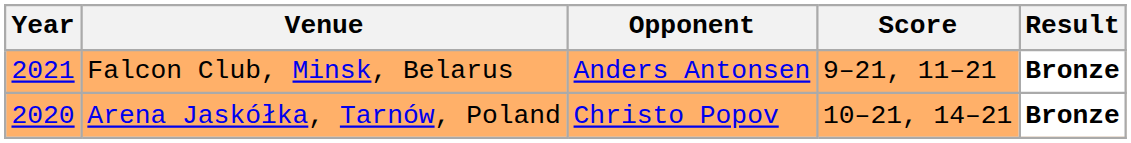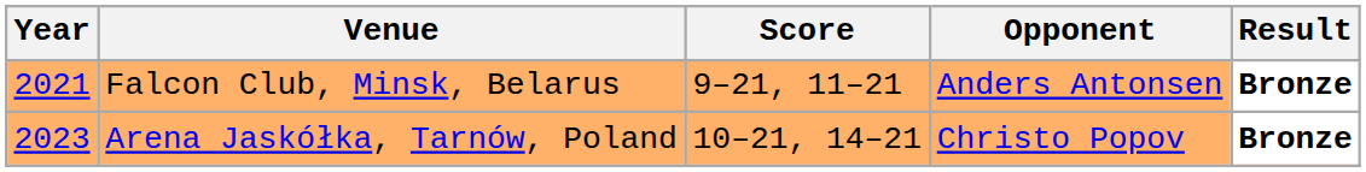columns swapped: Opponent <-> Score
Arena Jaskółka, Tarnów, Poland | Year: 2020 -> 2023
